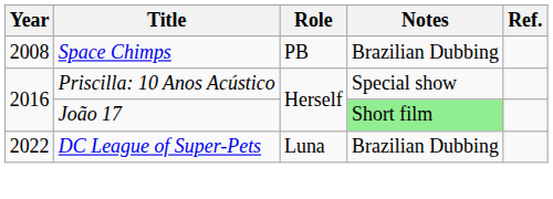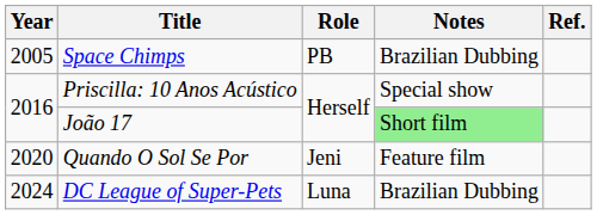Space Chimps | Year: 2008 -> 2005
+ row: 2020 | Quando O Sol Se Por | Jeni | Feature film
DC League of Super-Pets | Year: 2022 -> 2024
